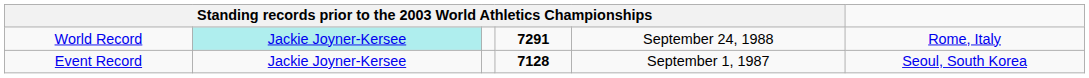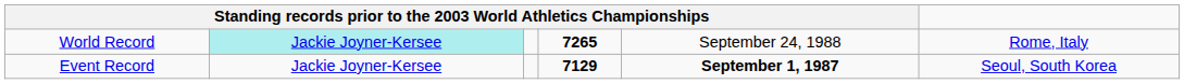World Record | column 4: 7291 -> 7265
Event Record | column 4: 7128 -> 7129
Event Record | column 5: normal -> bold
